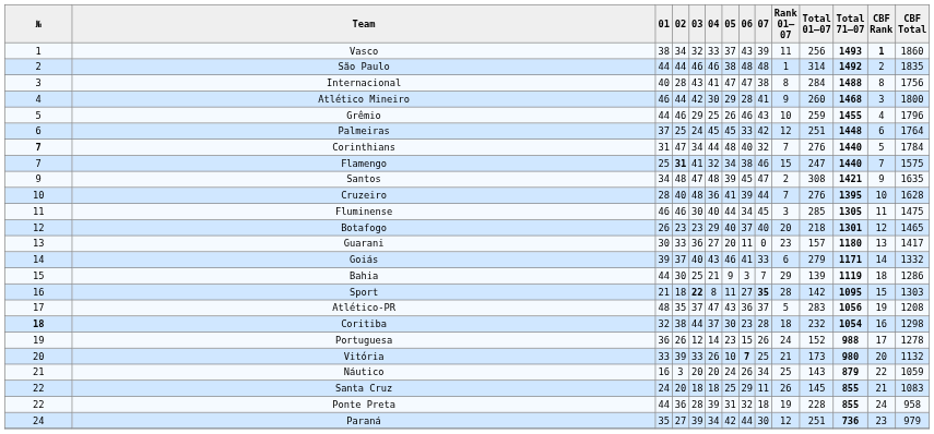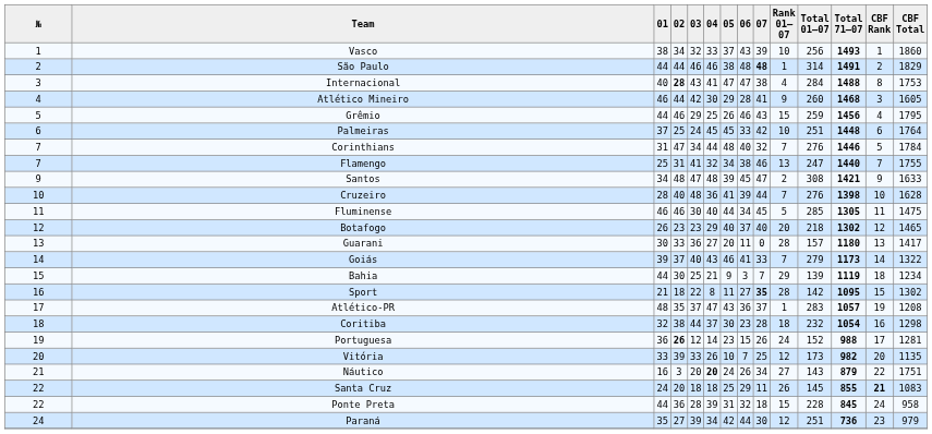Vasco | Rank 01–07: 11 -> 10
Vasco | CBF Rank: bold -> normal
São Paulo | 07: normal -> bold
São Paulo | Total 71–07: 1492 -> 1491
São Paulo | CBF Total: 1835 -> 1829
Internacional | 02: normal -> bold
Internacional | Rank 01–07: 8 -> 4
Internacional | CBF Total: 1756 -> 1753
Atlético Mineiro | CBF Total: 1800 -> 1605
Grêmio | Rank 01–07: 10 -> 15
Grêmio | Total 71–07: 1455 -> 1456
Grêmio | CBF Total: 1796 -> 1795
Palmeiras | Rank 01–07: 12 -> 10
Corinthians | №: bold -> normal
Corinthians | Total 71–07: 1440 -> 1446
Flamengo | 02: bold -> normal
Flamengo | Rank 01–07: 15 -> 13
Flamengo | CBF Total: 1575 -> 1755
Santos | CBF Total: 1635 -> 1633
Cruzeiro | Total 71–07: 1395 -> 1398
Fluminense | Rank 01–07: 3 -> 5
Botafogo | Total 71–07: 1301 -> 1302
Guarani | Rank 01–07: 23 -> 28
Goiás | Rank 01–07: 6 -> 7
Goiás | Total 71–07: 1171 -> 1173
Goiás | CBF Total: 1332 -> 1322
Bahia | CBF Total: 1286 -> 1234
Sport | 03: bold -> normal
Sport | CBF Total: 1303 -> 1302
Atlético-PR | Rank 01–07: 5 -> 1
Atlético-PR | Total 71–07: 1056 -> 1057
Coritiba | №: bold -> normal
Portuguesa | 02: normal -> bold
Portuguesa | CBF Total: 1278 -> 1281
Vitória | 06: bold -> normal
Vitória | Rank 01–07: 21 -> 12
Vitória | Total 71–07: 980 -> 982
Vitória | CBF Total: 1132 -> 1135
Náutico | 04: normal -> bold
Náutico | Rank 01–07: 25 -> 27
Náutico | CBF Total: 1059 -> 1751
Santa Cruz | CBF Rank: normal -> bold
Ponte Preta | Rank 01–07: 19 -> 15
Ponte Preta | Total 71–07: 855 -> 845
